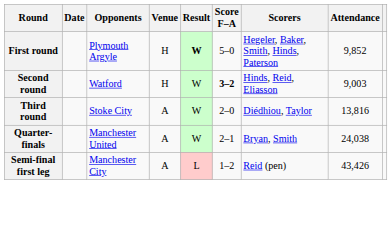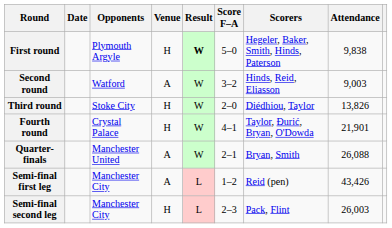First round | Attendance: 9,852 -> 9,838
Second round | Venue: H -> A
Second round | Score F–A: bold -> normal
Third round | Venue: A -> H
Third round | Attendance: 13,816 -> 13,826
+ row: Fourth round | Crystal Palace | H | W | 4–1 | Taylor, Đurić, Bryan, O'Dowda | 21,901
Quarter-finals | Attendance: 24,038 -> 26,088
+ row: Semi-final second leg | Manchester City | H | L | 2–3 | Pack, Flint | 26,003
